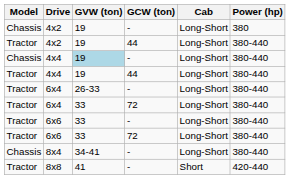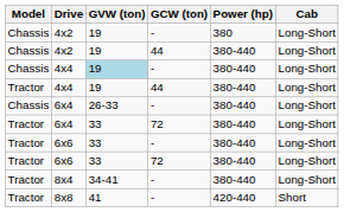columns swapped: Power (hp) <-> Cab
4x2 / 44 | Model: Tractor -> Chassis
6x4 / - | Model: Tractor -> Chassis
8x4 | Model: Chassis -> Tractor
